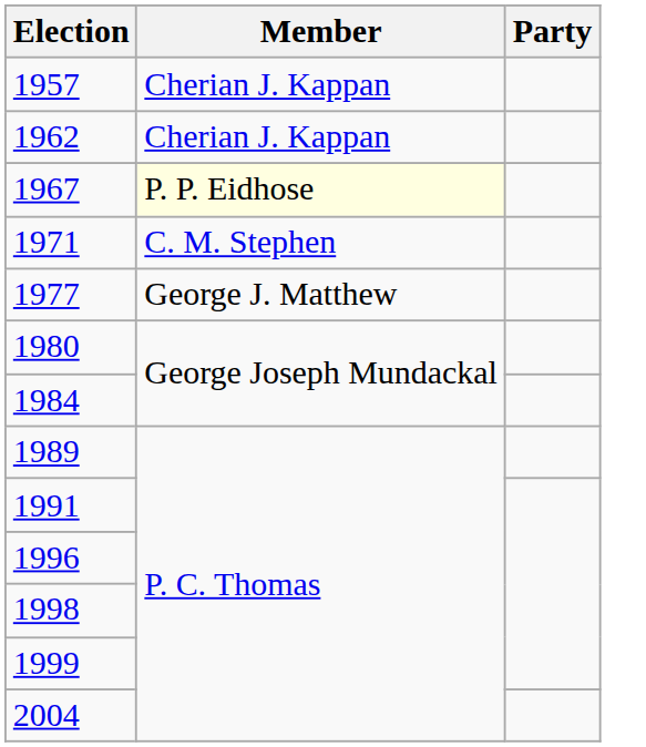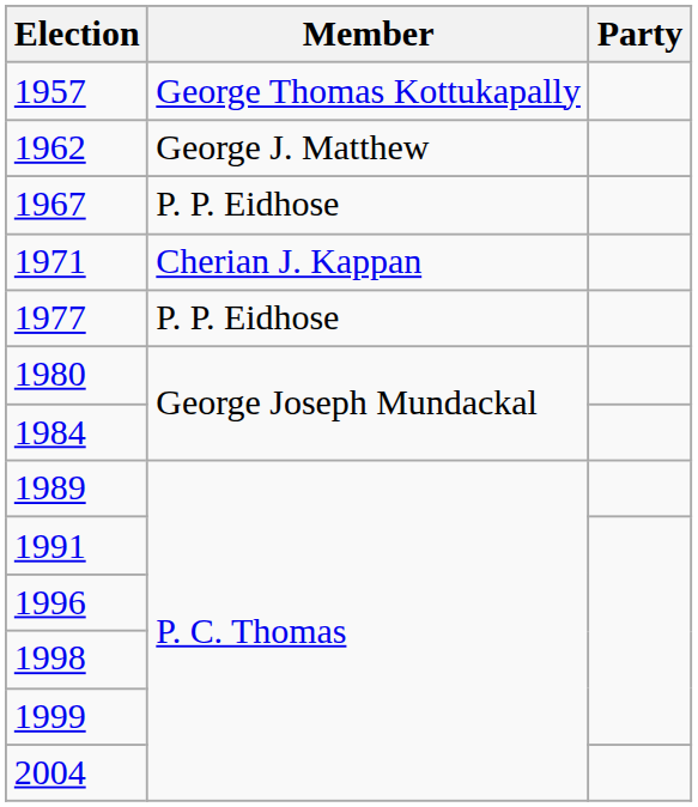1957 | Member: Cherian J. Kappan -> George Thomas Kottukapally
1962 | Member: Cherian J. Kappan -> George J. Matthew
1967 | Member: lightyellow background -> no background
1971 | Member: C. M. Stephen -> Cherian J. Kappan
1977 | Member: George J. Matthew -> P. P. Eidhose
